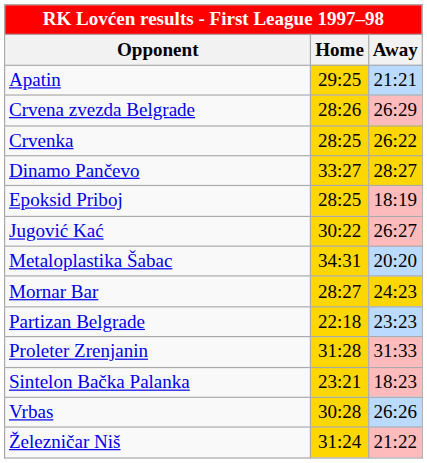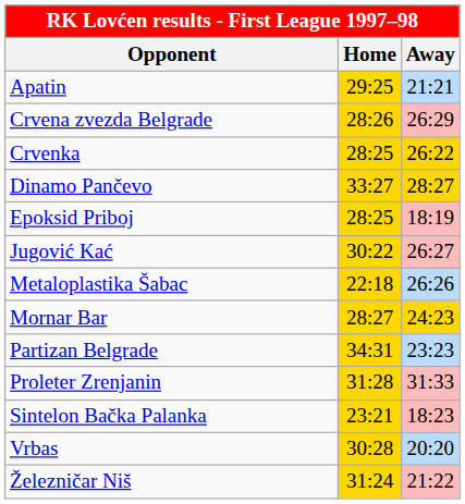Metaloplastika Šabac | Home: 34:31 -> 22:18
Metaloplastika Šabac | Away: 20:20 -> 26:26
Partizan Belgrade | Home: 22:18 -> 34:31
Vrbas | Away: 26:26 -> 20:20
